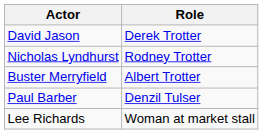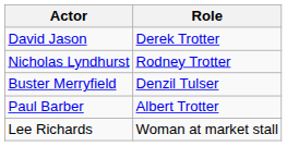Buster Merryfield | Role: Albert Trotter -> Denzil Tulser
Paul Barber | Role: Denzil Tulser -> Albert Trotter
